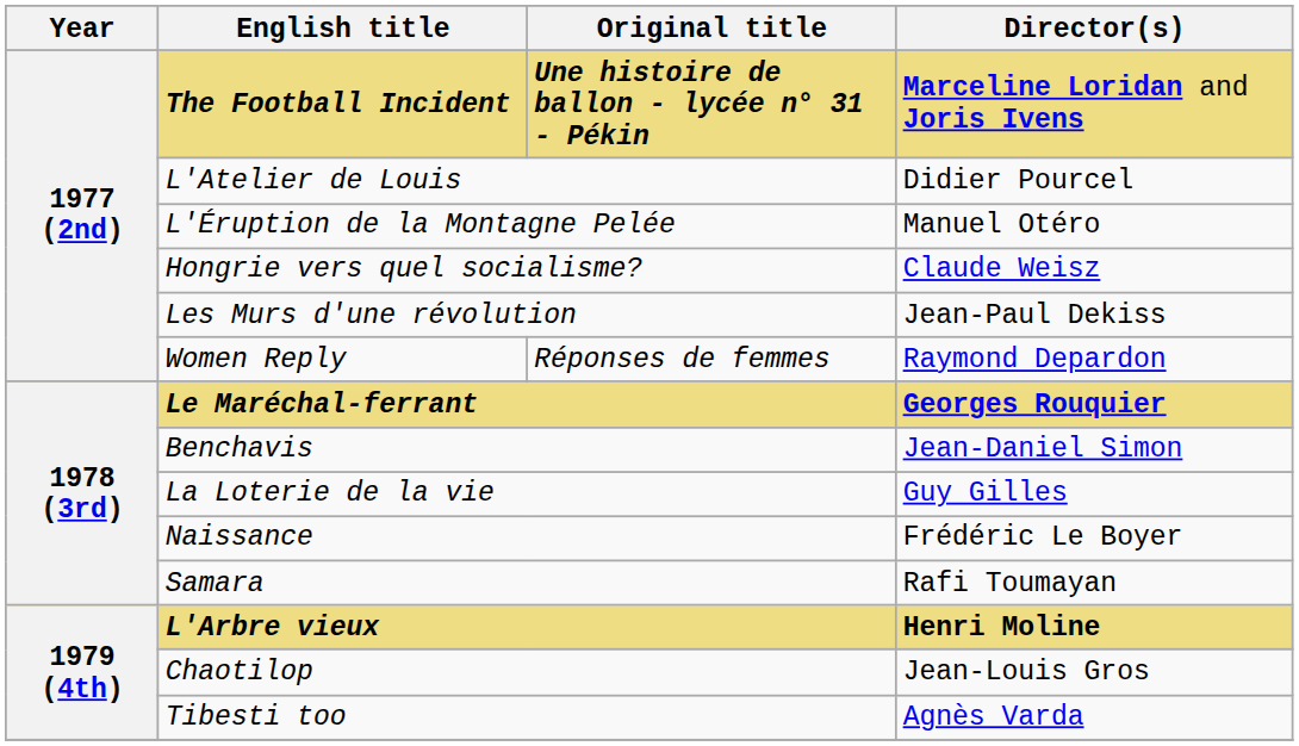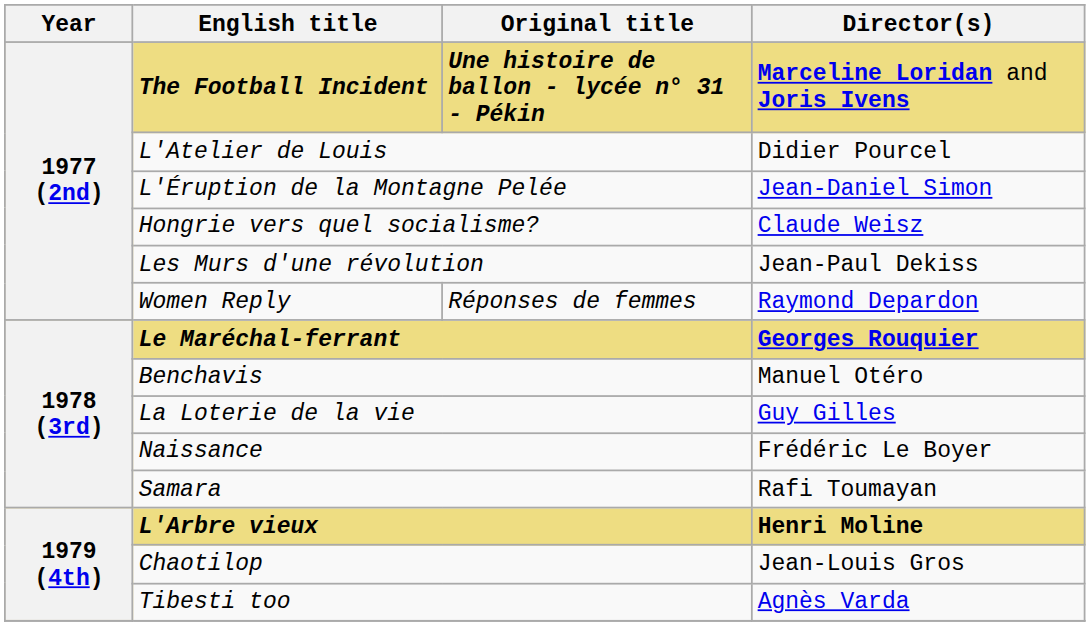L'Éruption de la Montagne Pelée | Director(s): Manuel Otéro -> Jean-Daniel Simon
Benchavis | Director(s): Jean-Daniel Simon -> Manuel Otéro
